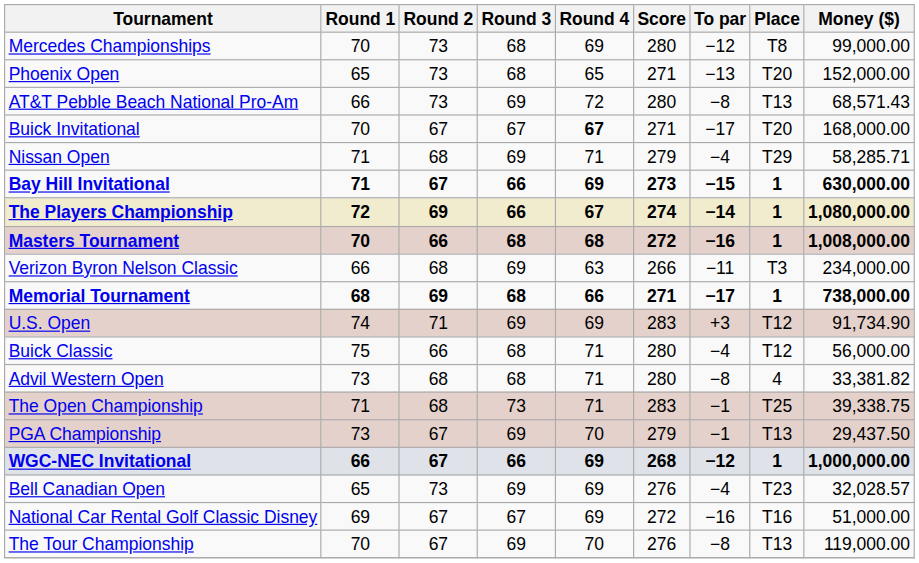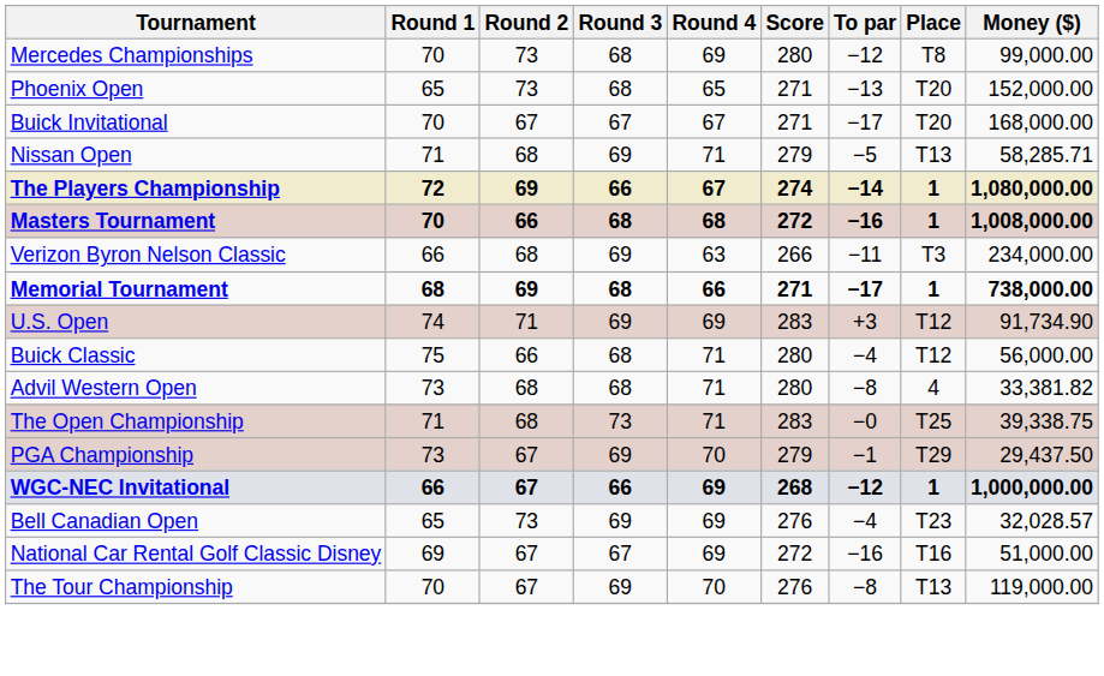- row: AT&T Pebble Beach National Pro-Am | 66 | 73 | 69 | 72 | 280 | −8 | T13 | 68,571.43
Buick Invitational | Round 4: bold -> normal
Nissan Open | To par: −4 -> −5
Nissan Open | Place: T29 -> T13
- row: Bay Hill Invitational | 71 | 67 | 66 | 69 | 273 | −15 | 1 | 630,000.00
The Open Championship | To par: −1 -> −0
PGA Championship | Place: T13 -> T29
